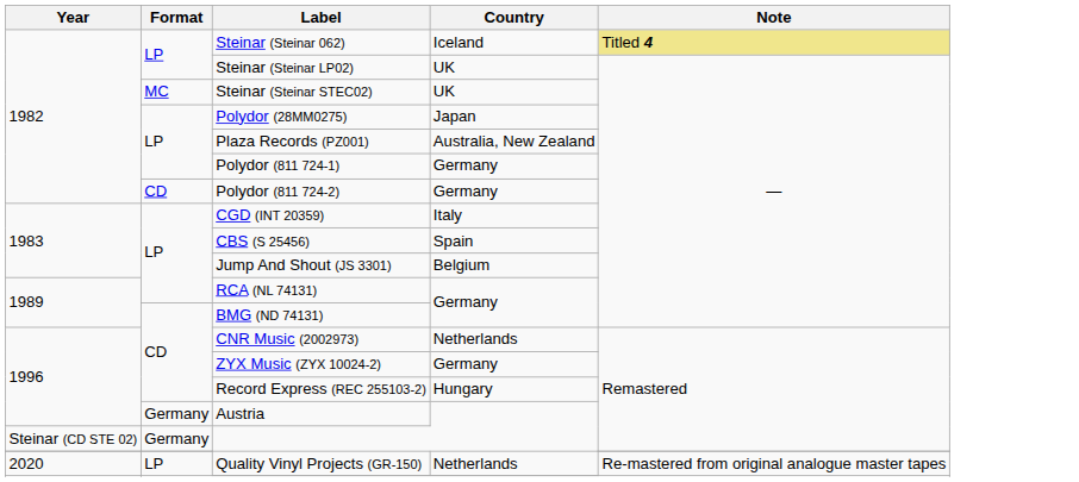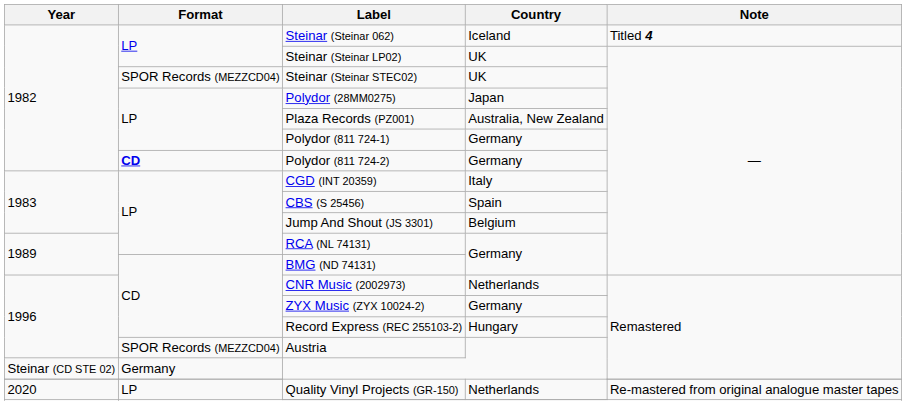Steinar (Steinar 062) | Note: khaki background -> no background
Steinar (Steinar STEC02) | Format: MC -> SPOR Records (MEZZCD04)
Polydor (811 724-2) | Format: normal -> bold
Austria | Format: Germany -> SPOR Records (MEZZCD04)
